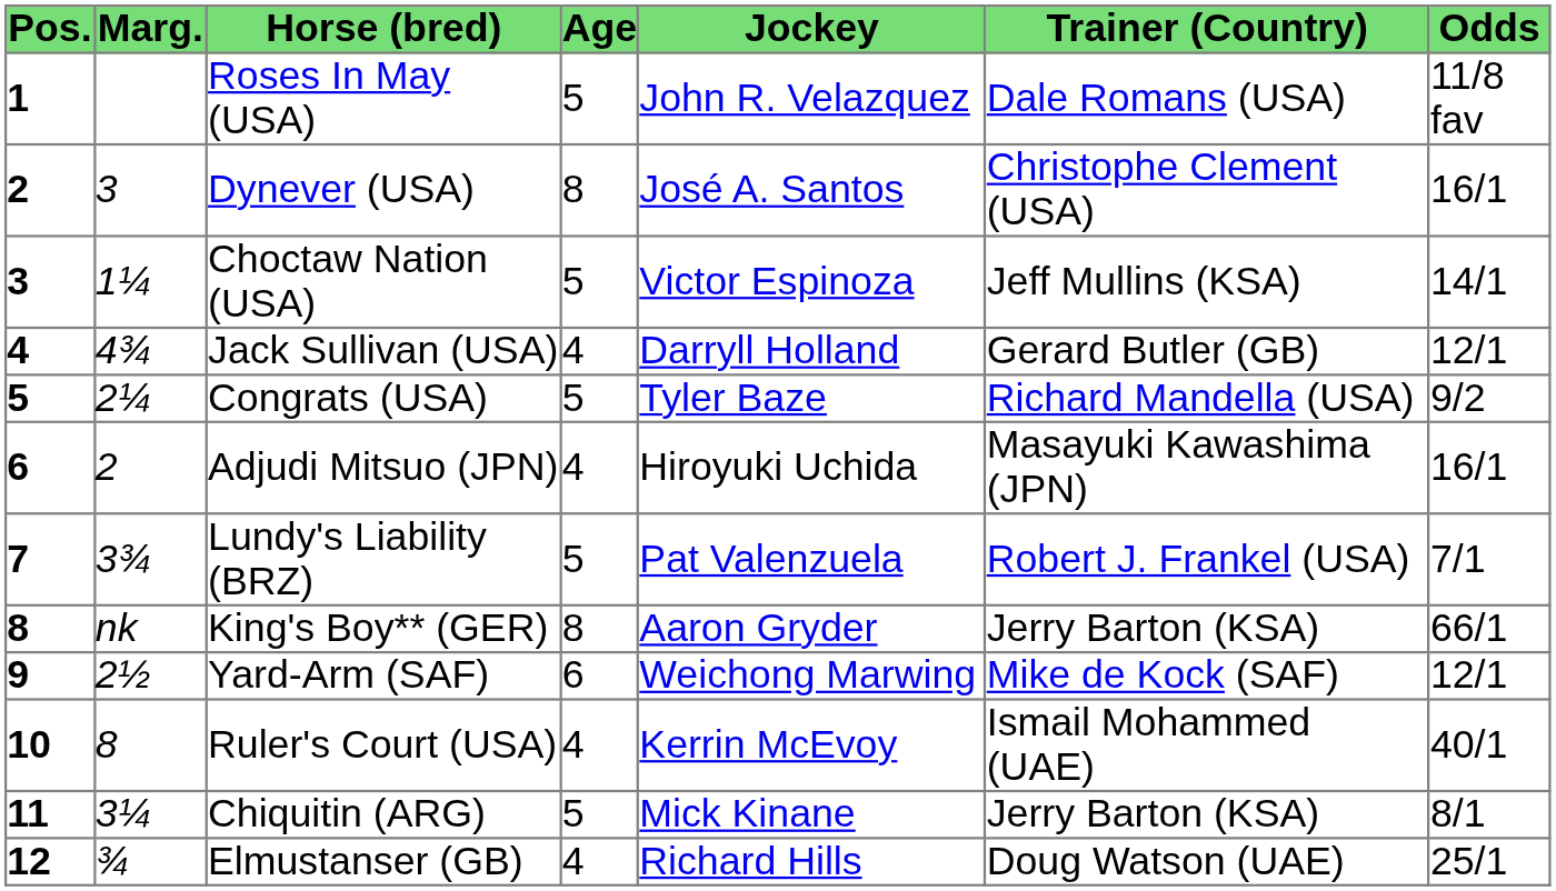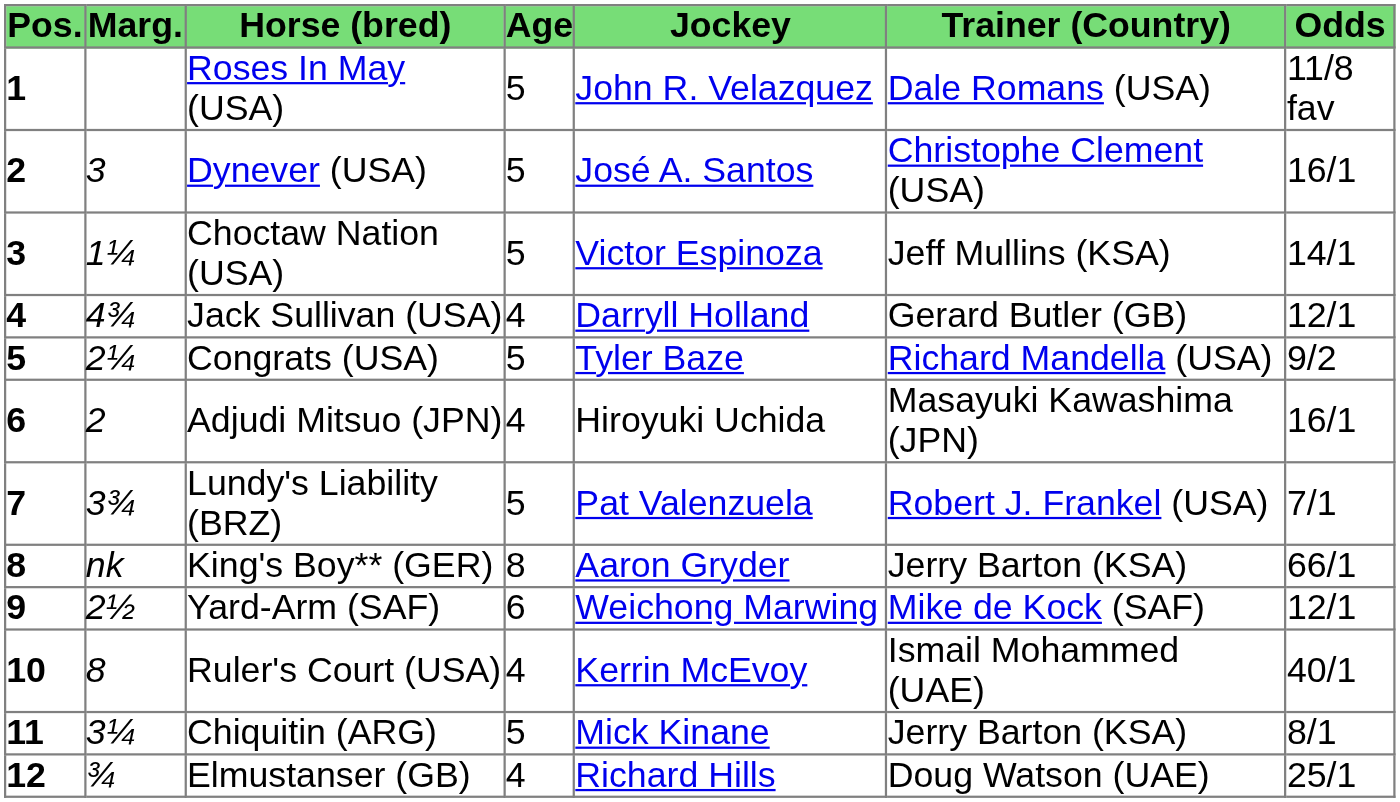Dynever (USA) | Age: 8 -> 5
